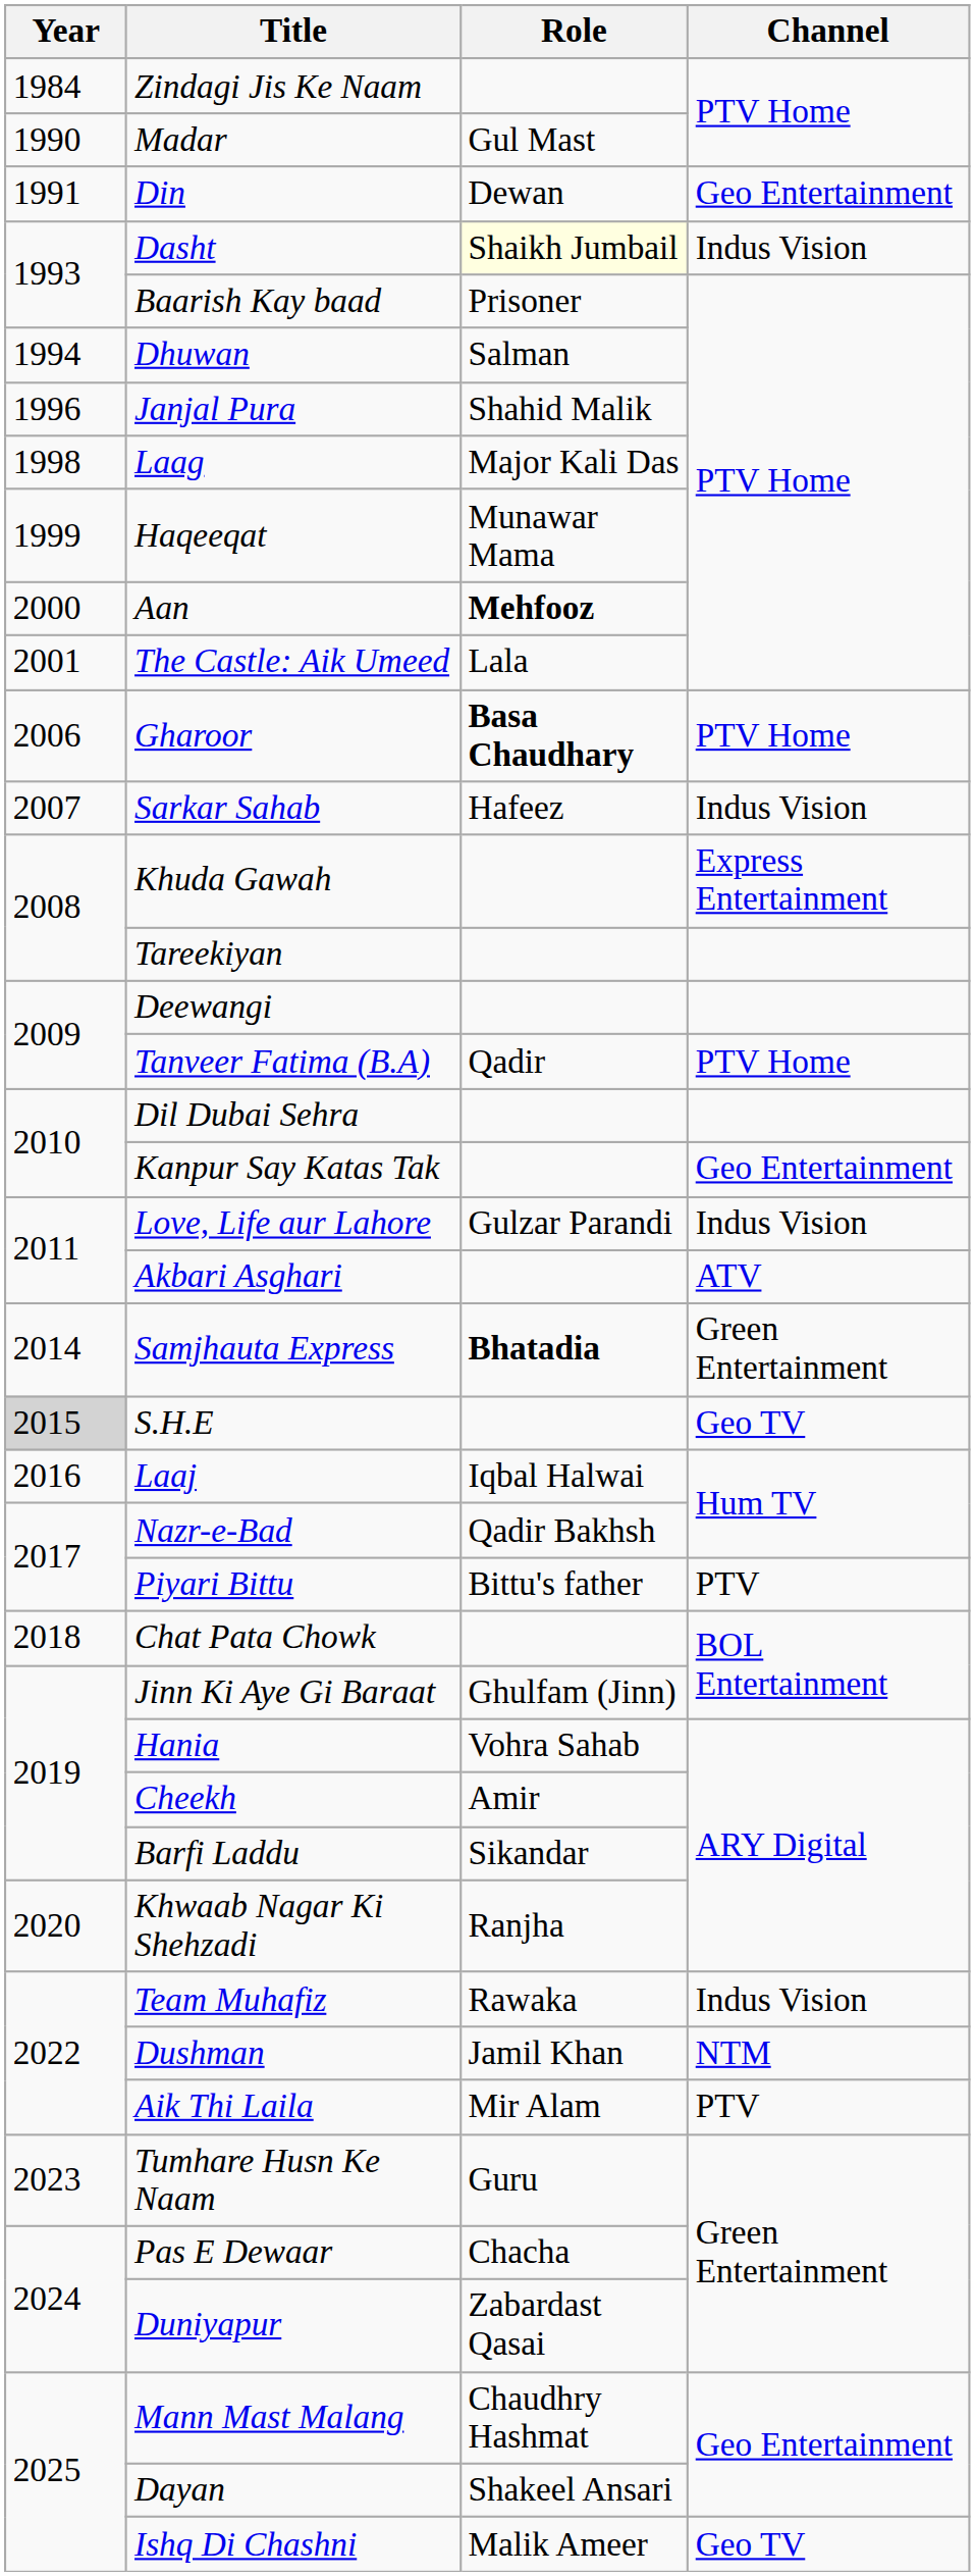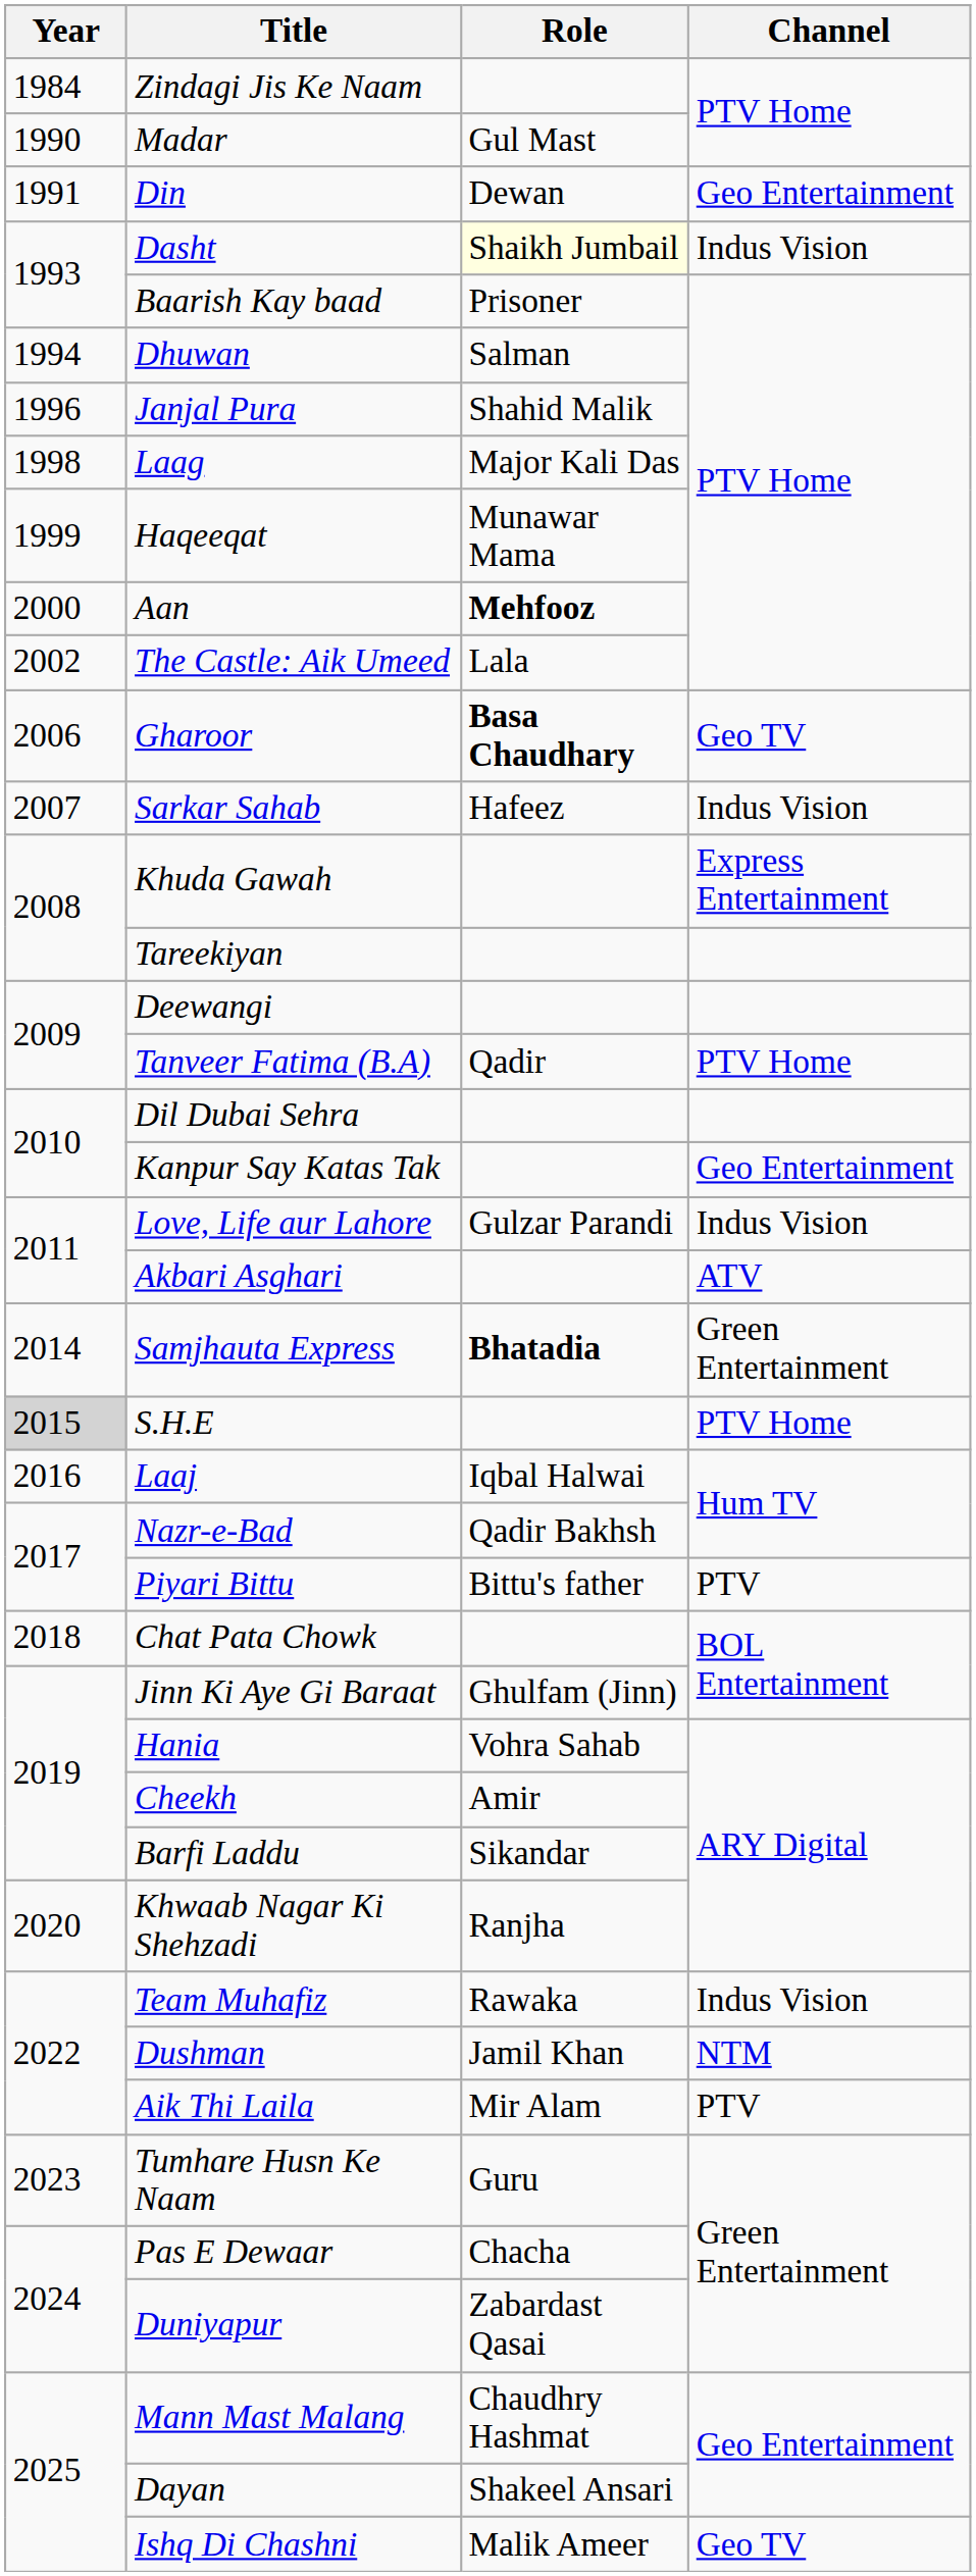The Castle: Aik Umeed | Year: 2001 -> 2002
Gharoor | Channel: PTV Home -> Geo TV
S.H.E | Channel: Geo TV -> PTV Home
